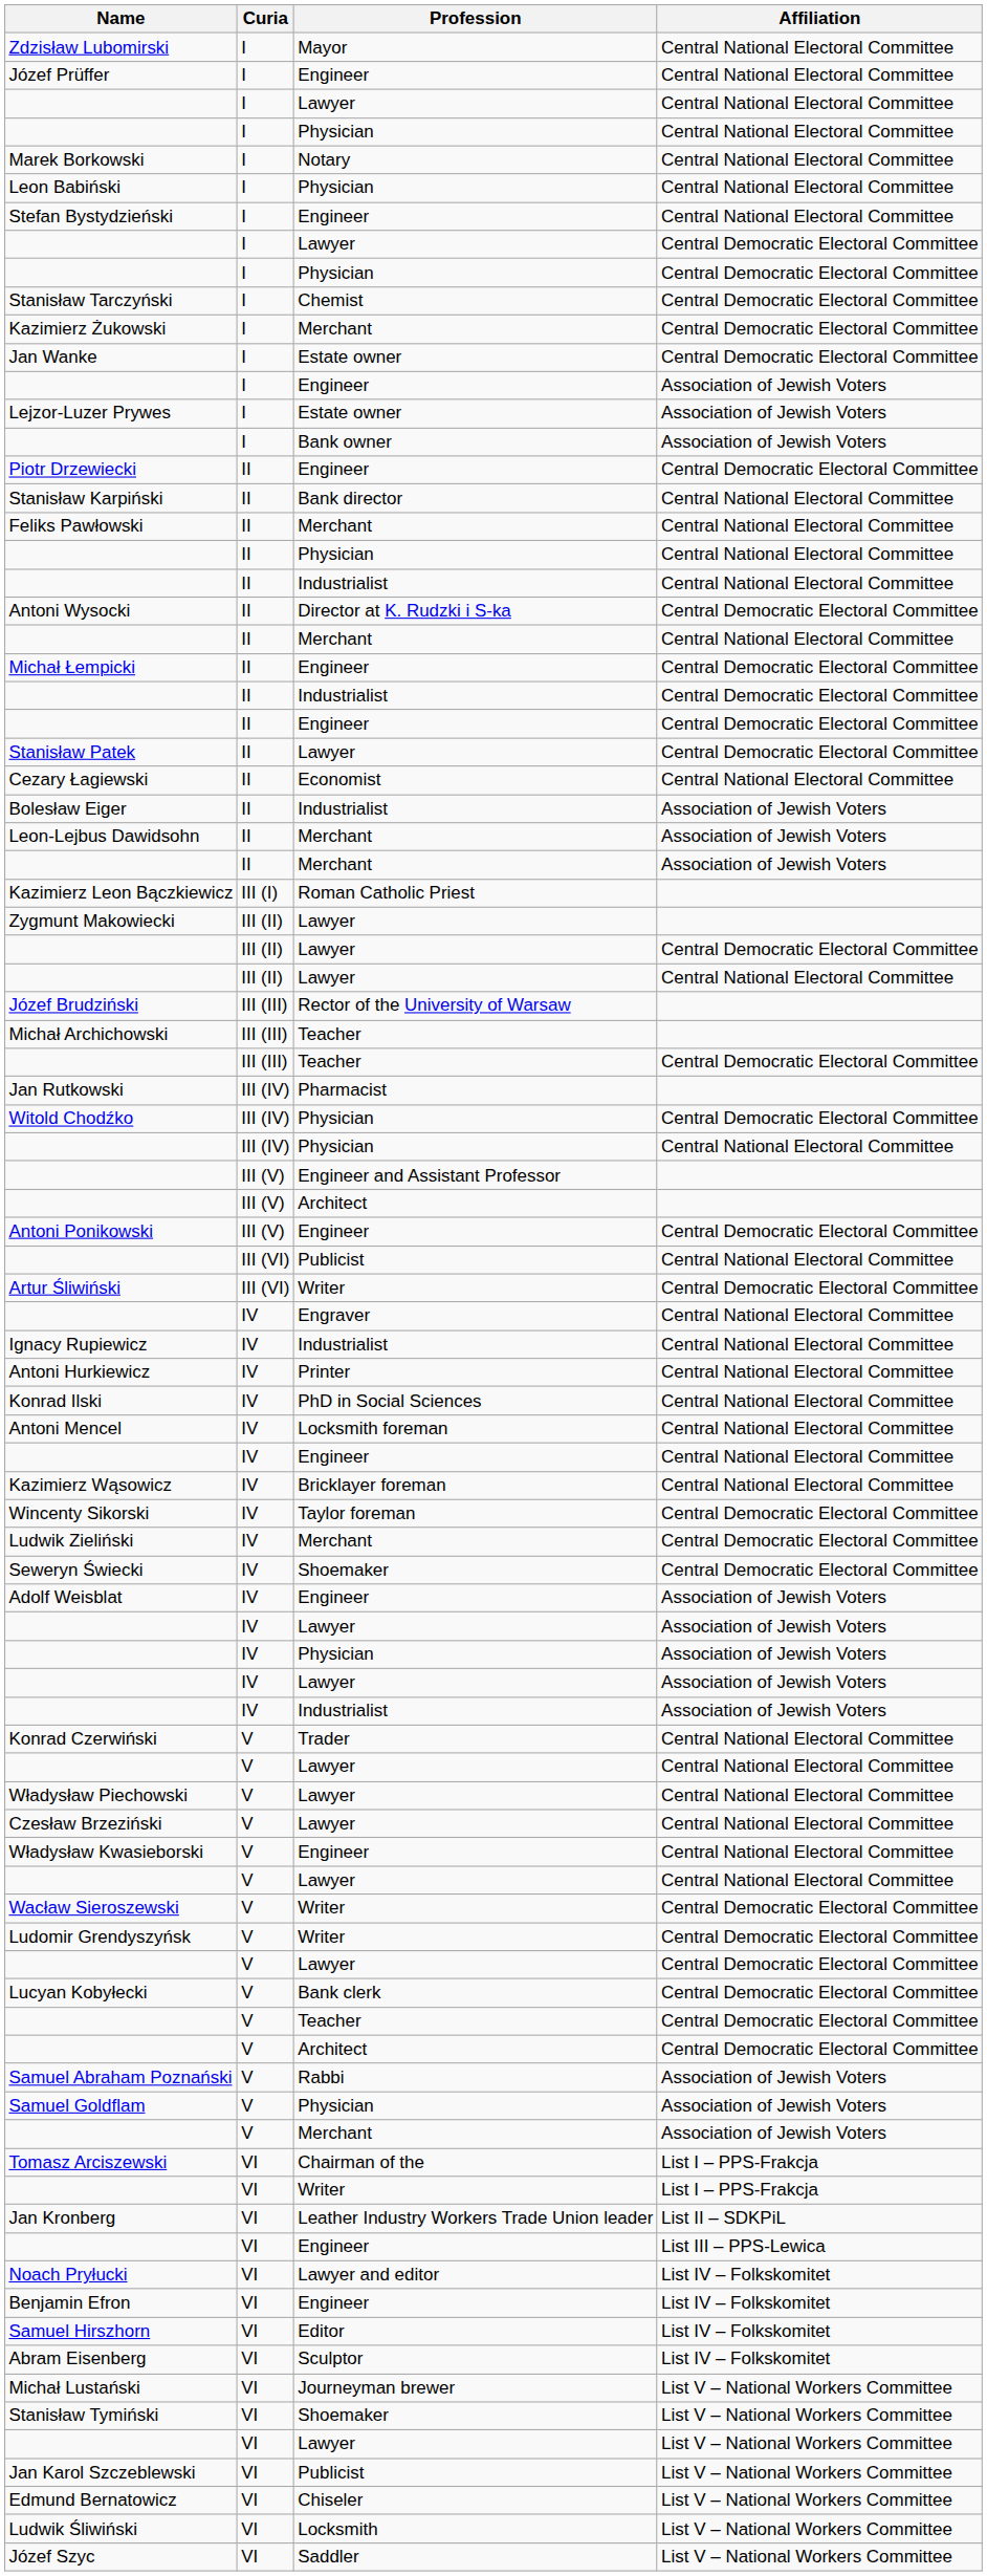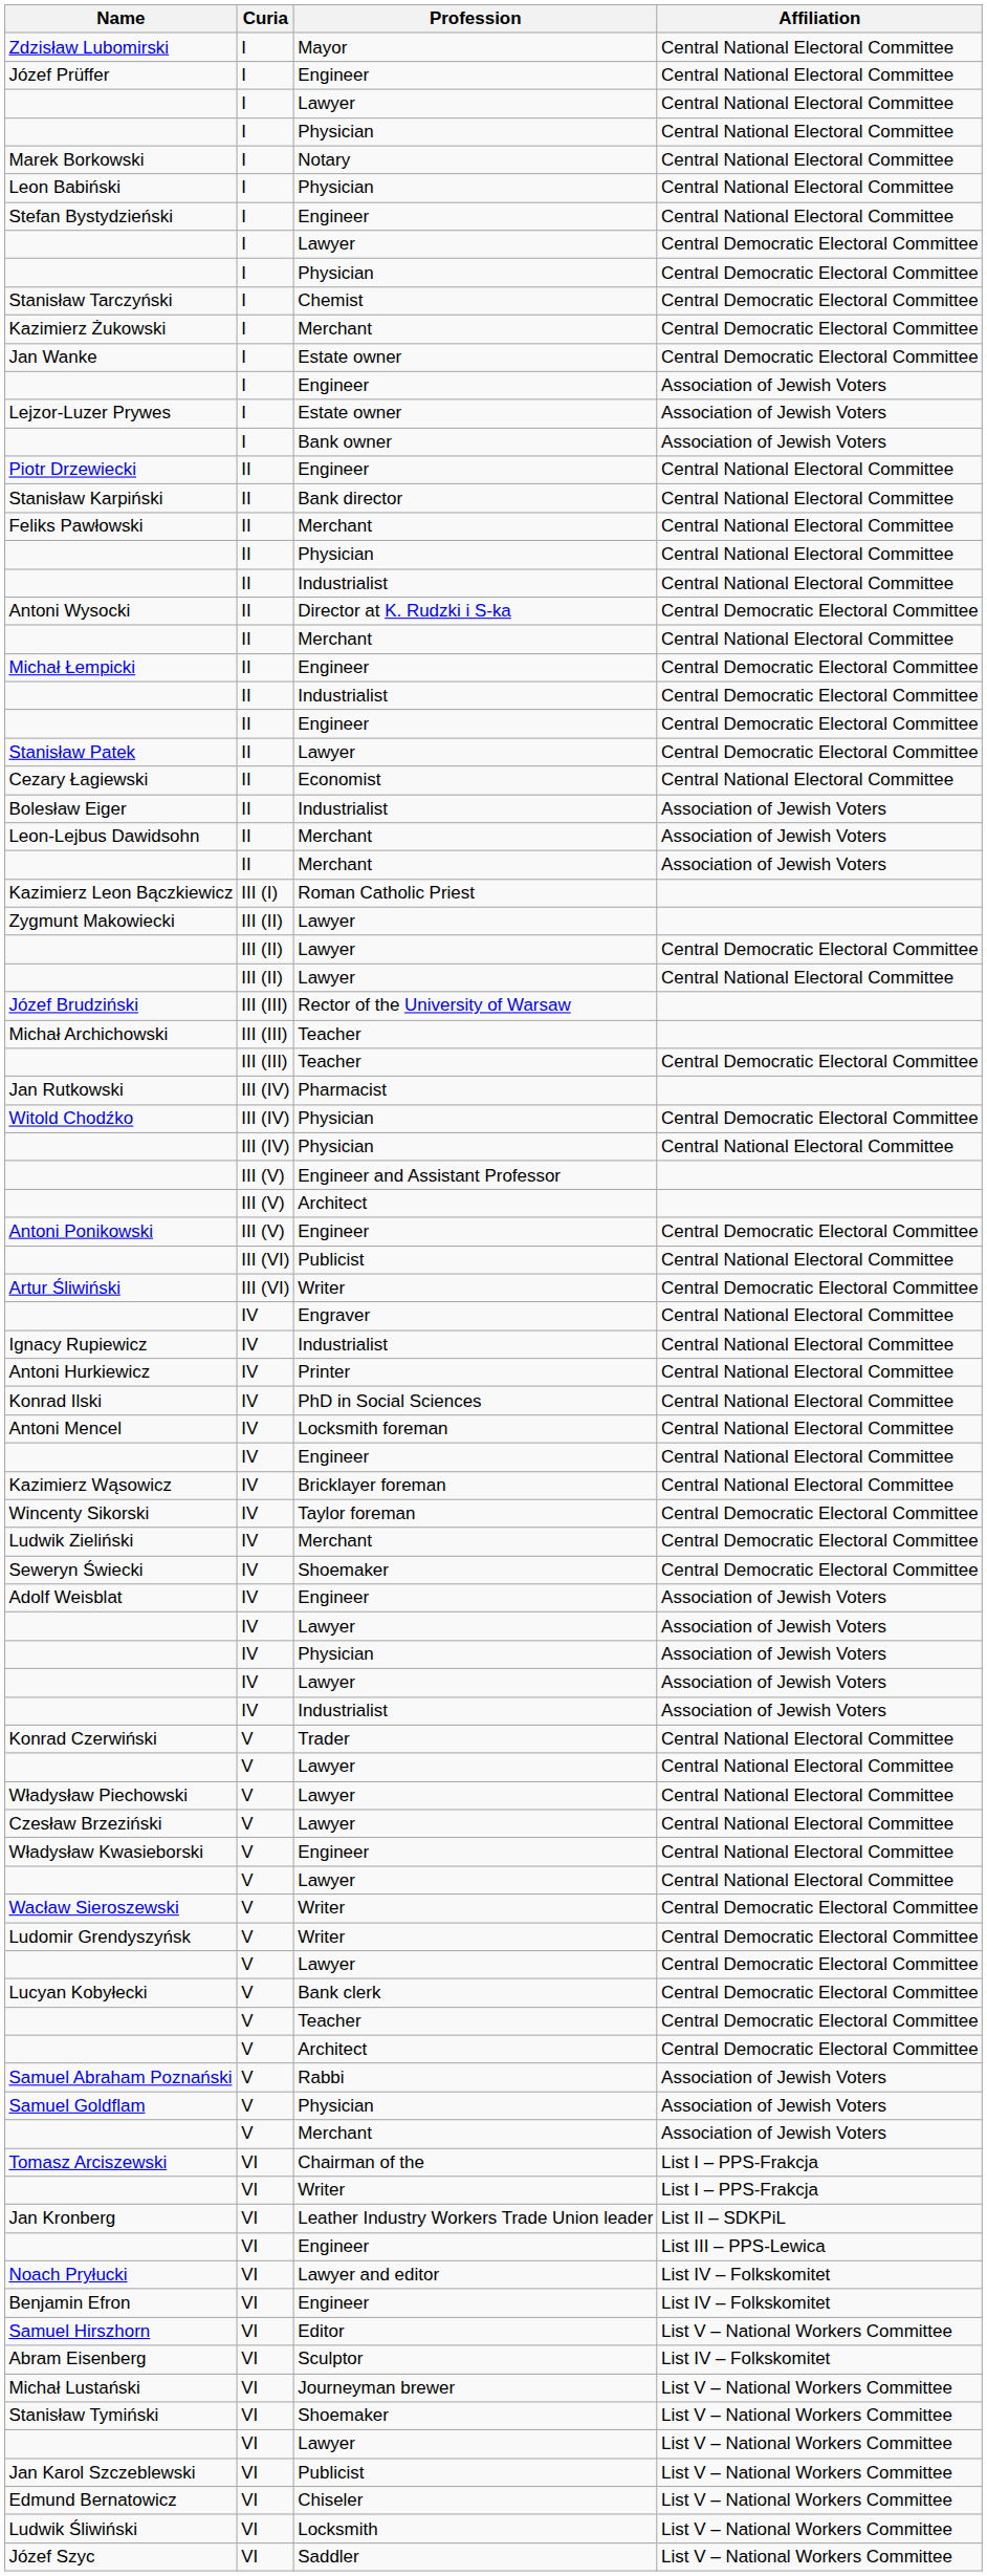Piotr Drzewiecki | Affiliation: Central Democratic Electoral Committee -> Central National Electoral Committee
Samuel Hirszhorn | Affiliation: List IV – Folkskomitet -> List V – National Workers Committee
